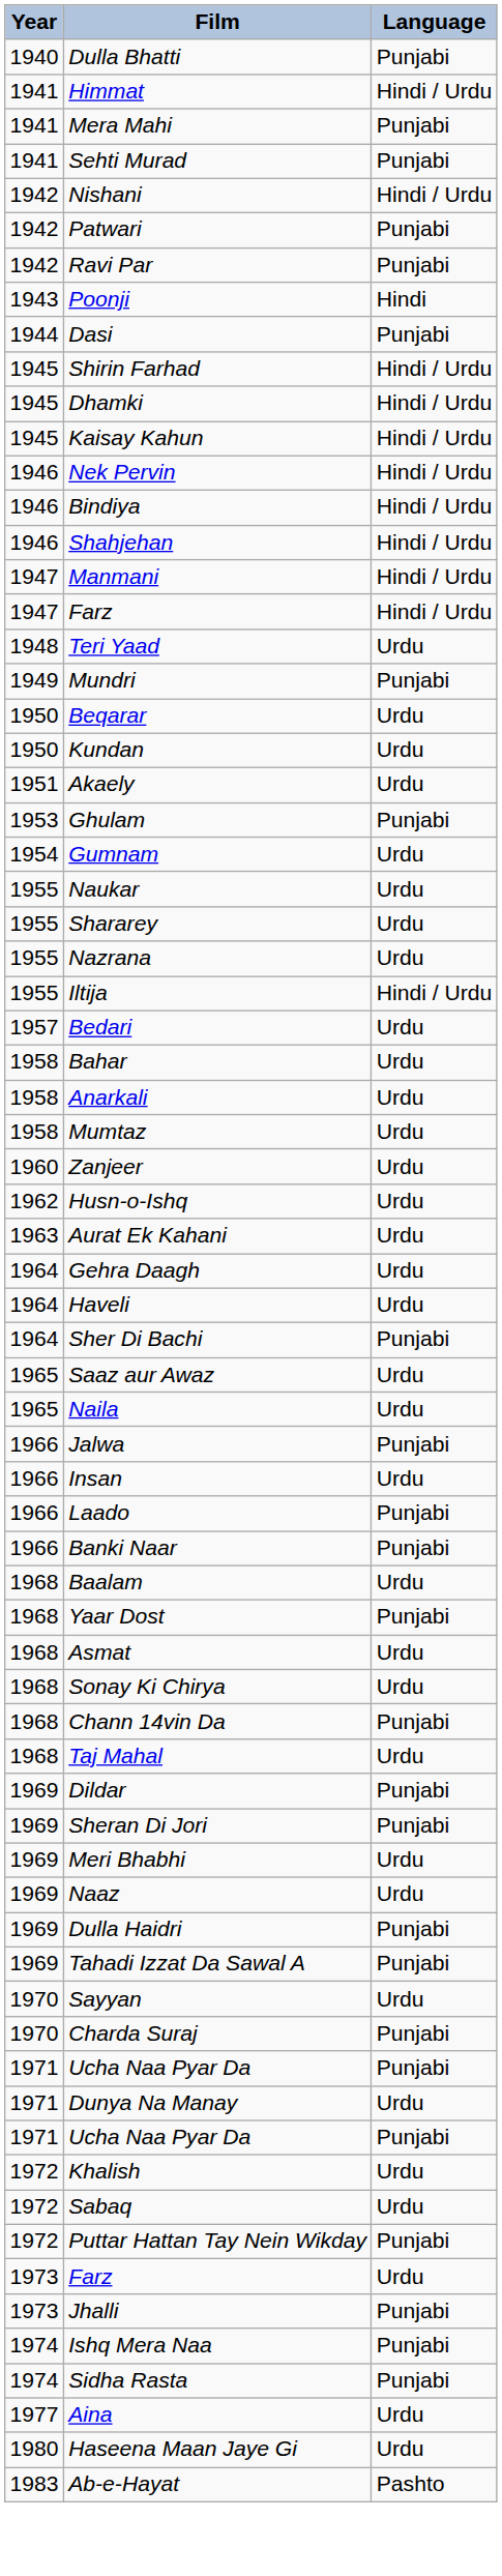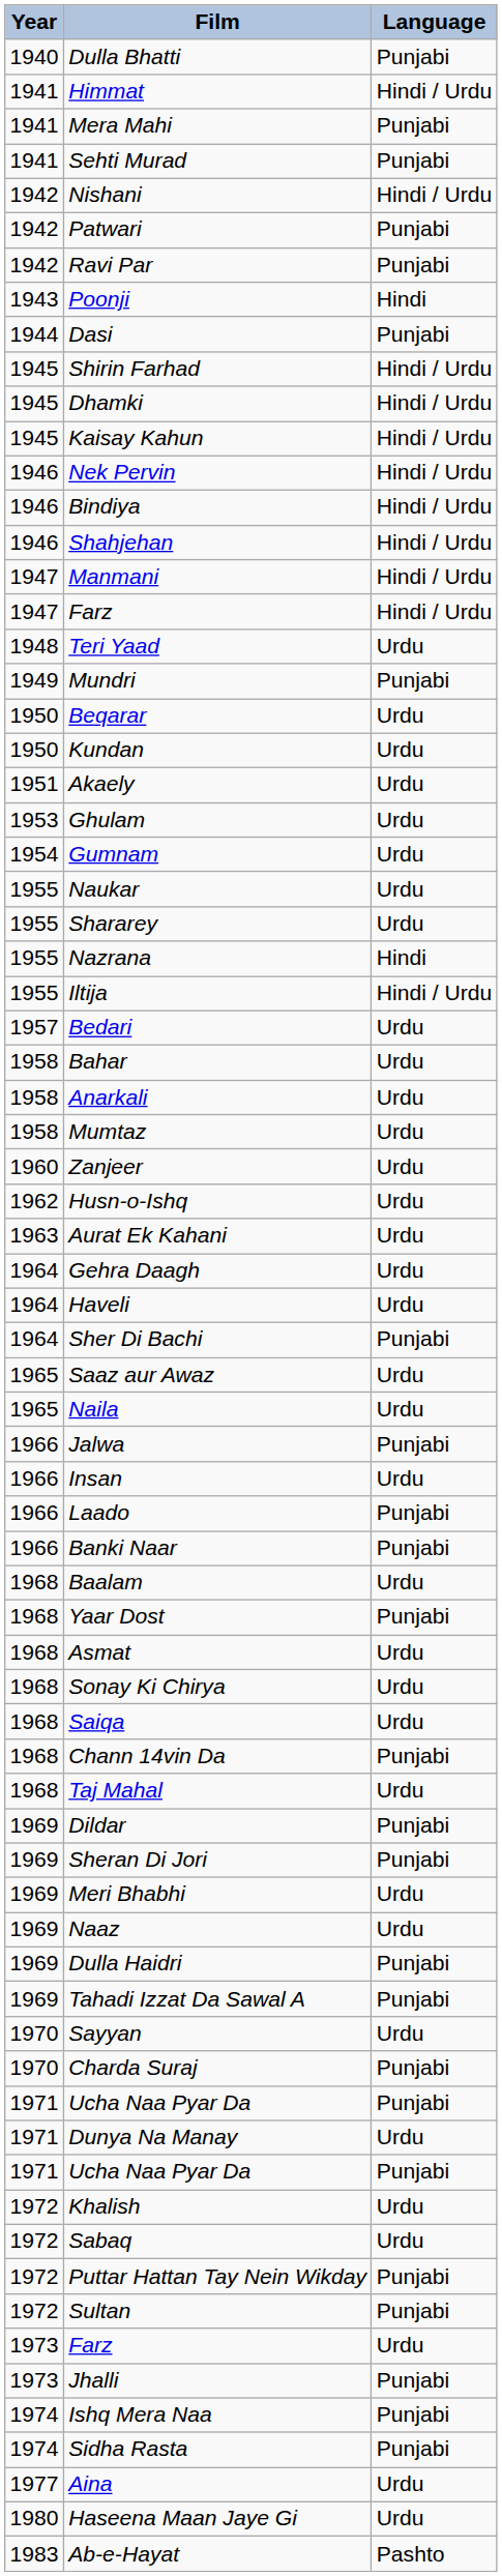Ghulam | Language: Punjabi -> Urdu
Nazrana | Language: Urdu -> Hindi
+ row: 1968 | Saiqa | Urdu
+ row: 1972 | Sultan | Punjabi
